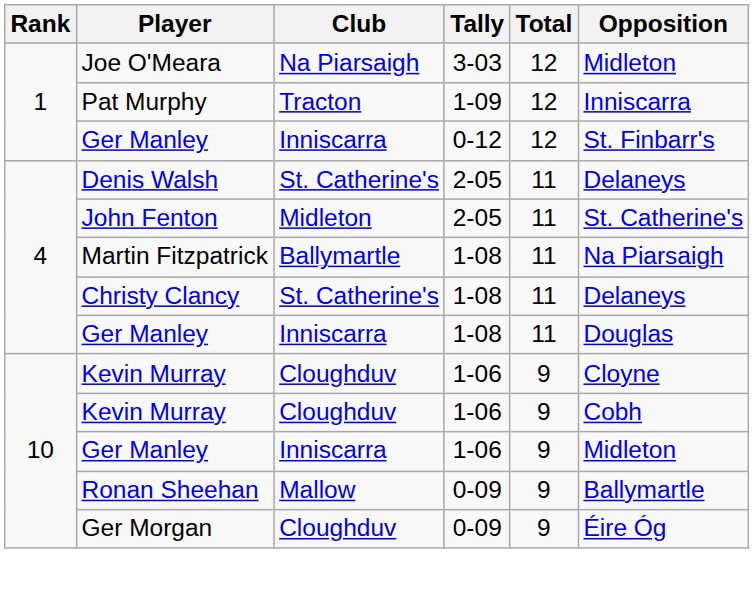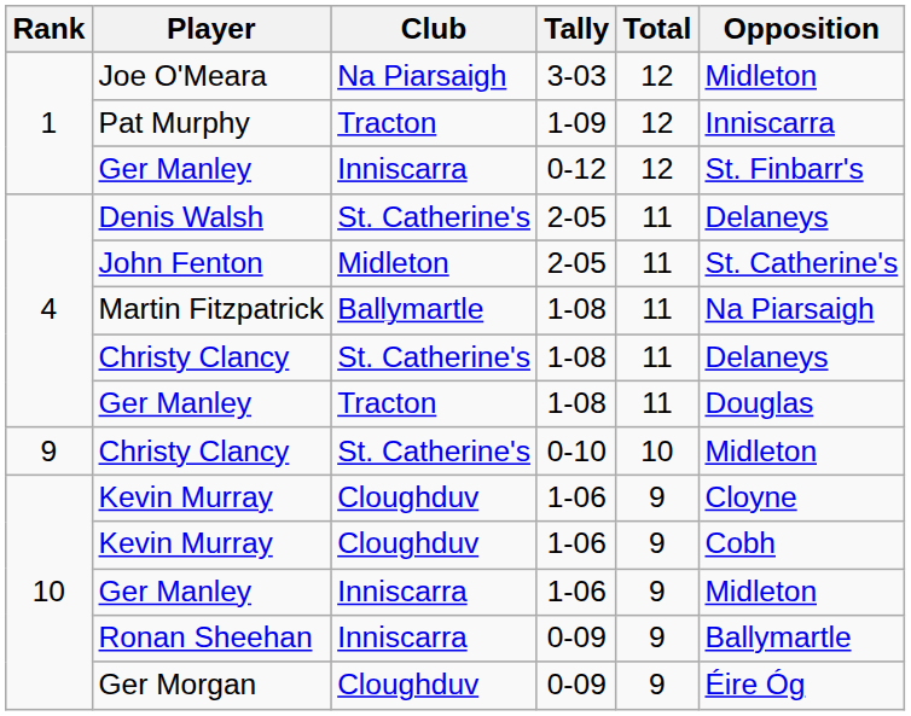Ger Manley / 1-08 | Club: Inniscarra -> Tracton
+ row: 9 | Christy Clancy | St. Catherine's | 0-10 | 10 | Midleton
Ronan Sheehan | Club: Mallow -> Inniscarra
